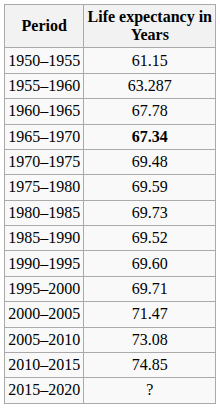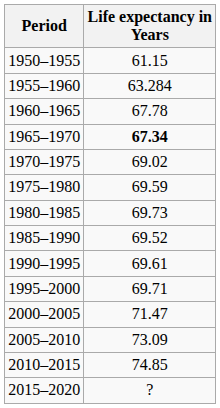1955–1960 | Life expectancy in Years: 63.287 -> 63.284
1970–1975 | Life expectancy in Years: 69.48 -> 69.02
1990–1995 | Life expectancy in Years: 69.60 -> 69.61
2005–2010 | Life expectancy in Years: 73.08 -> 73.09
